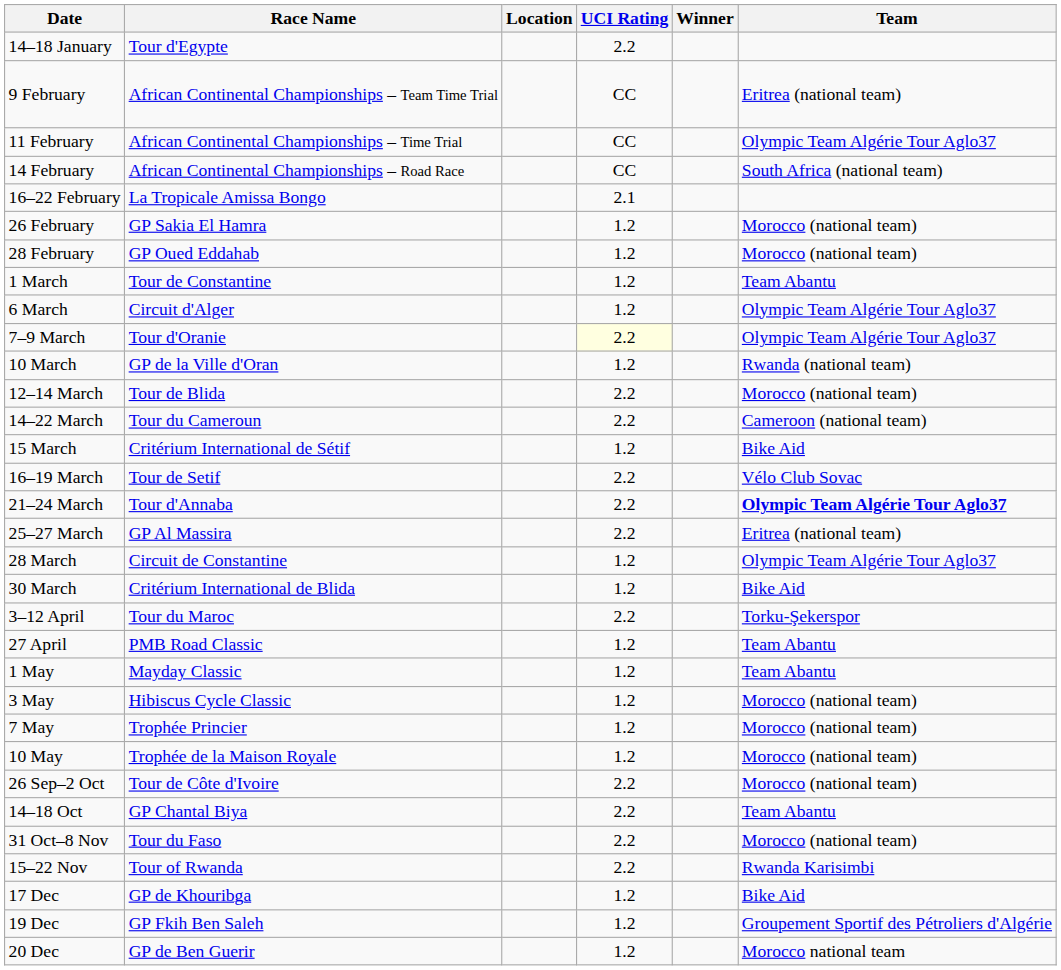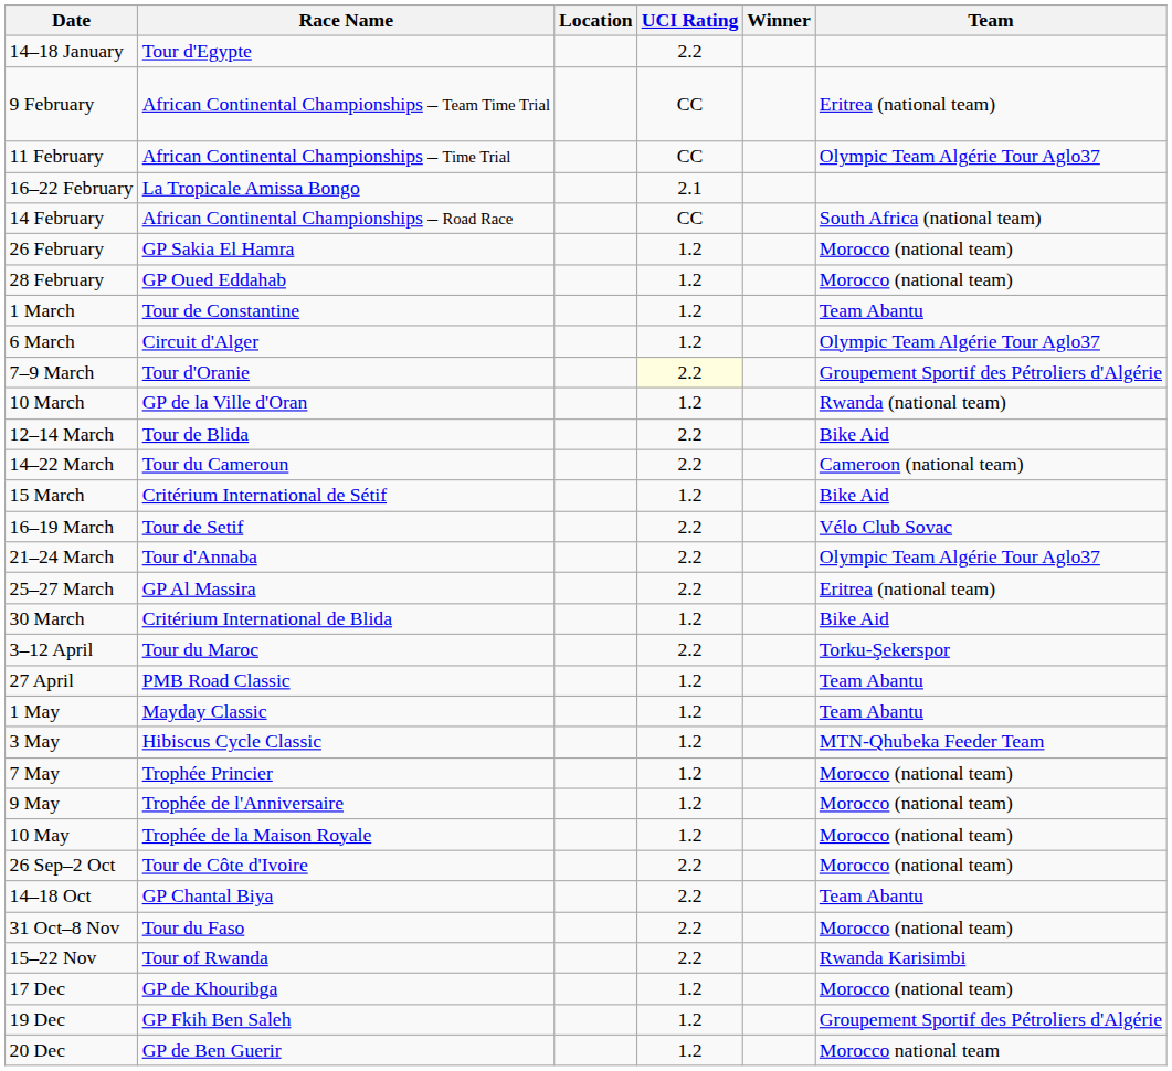rows swapped: 14 February <-> 16–22 February
7–9 March | Team: Olympic Team Algérie Tour Aglo37 -> Groupement Sportif des Pétroliers d'Algérie
12–14 March | Team: Morocco (national team) -> Bike Aid
21–24 March | Team: bold -> normal
- row: 28 March | Circuit de Constantine | 1.2 | Olympic Team Algérie Tour Aglo37
3 May | Team: Morocco (national team) -> MTN-Qhubeka Feeder Team
+ row: 9 May | Trophée de l'Anniversaire | 1.2 | Morocco (national team)
17 Dec | Team: Bike Aid -> Morocco (national team)
